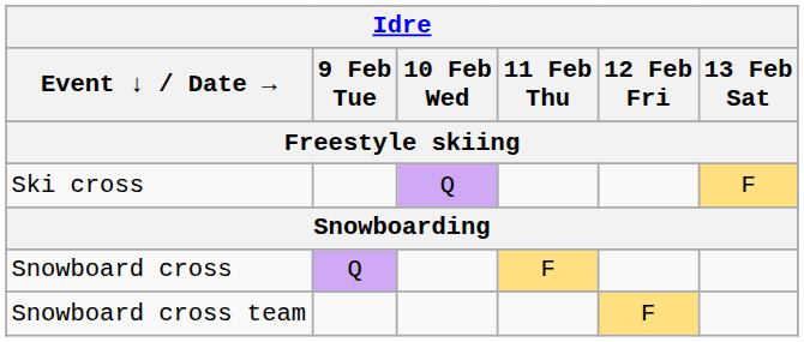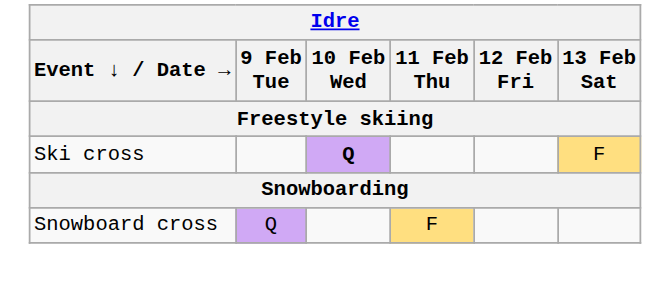Ski cross | 10 Feb Wed: normal -> bold
- row: Snowboard cross team | F
